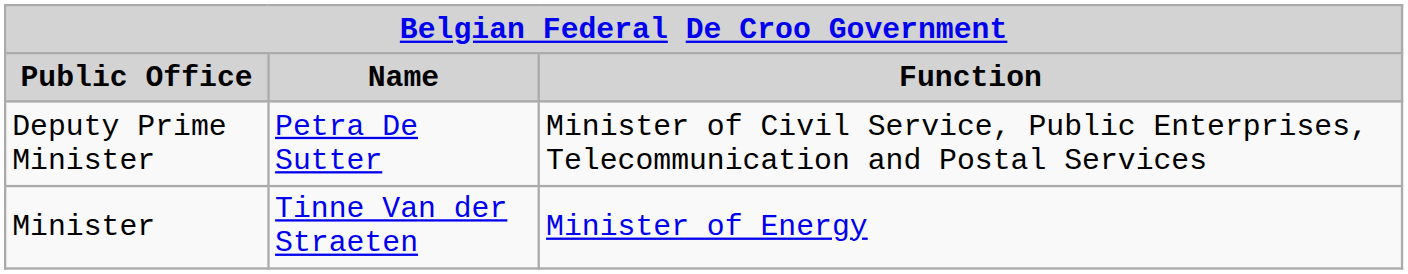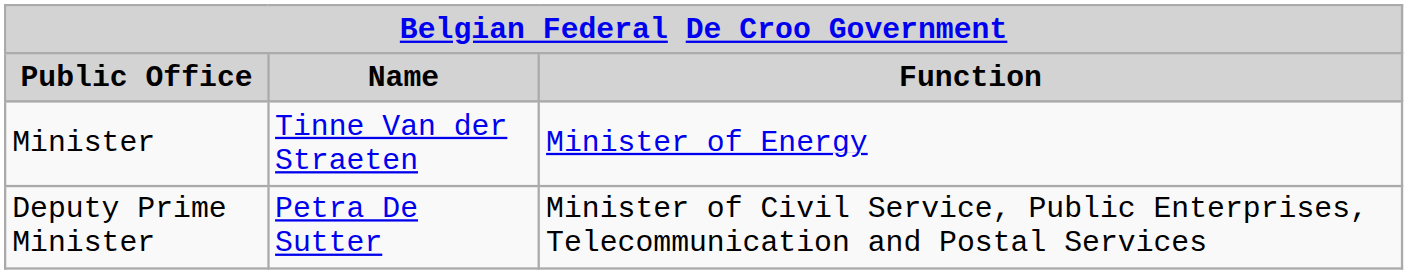rows swapped: Deputy Prime Minister <-> Minister
